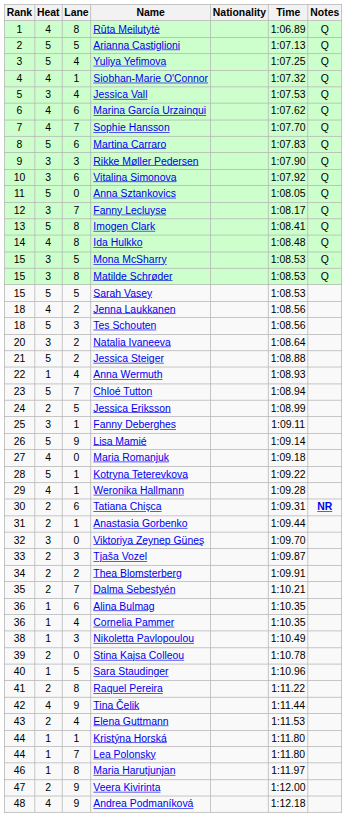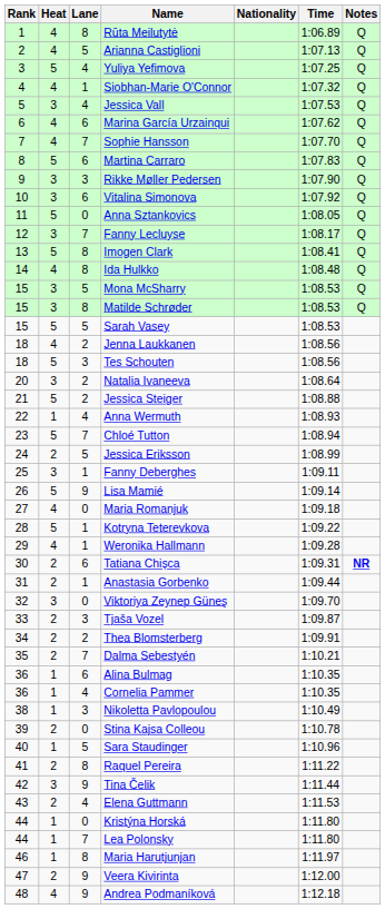Arianna Castiglioni | Heat: 5 -> 4
Tina Čelik | Heat: 4 -> 3
Kristýna Horská | Lane: 1 -> 0
